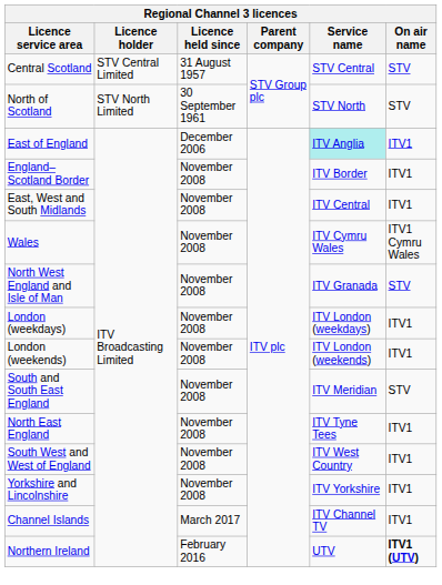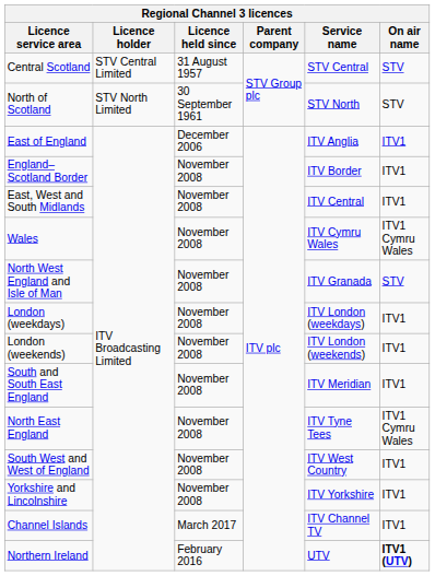East of England | Service name: paleturquoise background -> no background
South and South East England | On air name: STV -> ITV1
North East England | On air name: ITV1 -> ITV1 Cymru Wales
